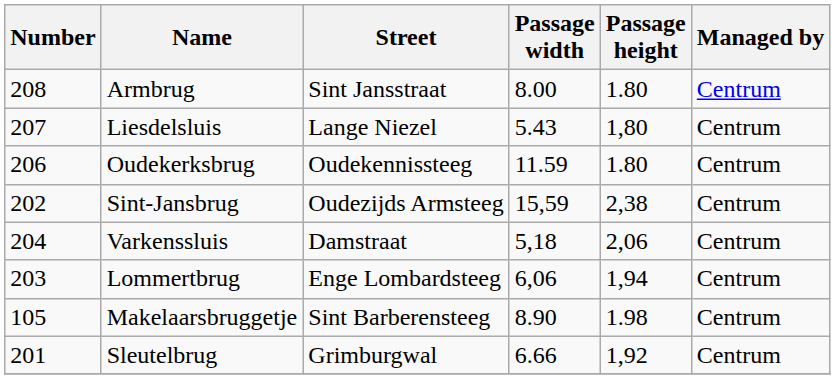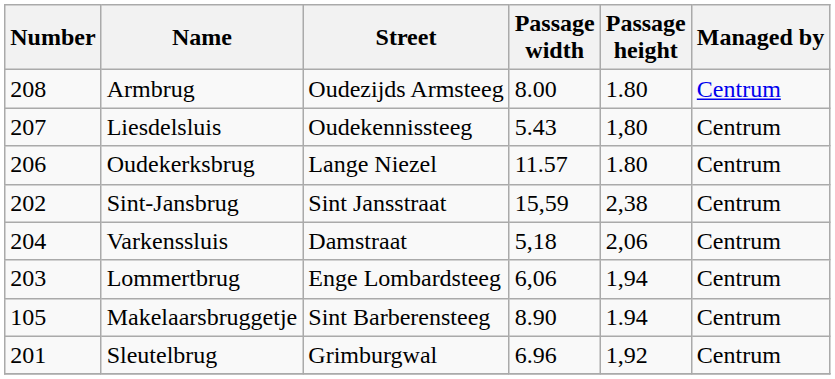Armbrug | Street: Sint Jansstraat -> Oudezijds Armsteeg
Liesdelsluis | Street: Lange Niezel -> Oudekennissteeg
Oudekerksbrug | Street: Oudekennissteeg -> Lange Niezel
Oudekerksbrug | Passage width: 11.59 -> 11.57
Sint-Jansbrug | Street: Oudezijds Armsteeg -> Sint Jansstraat
Makelaarsbruggetje | Passage height: 1.98 -> 1.94
Sleutelbrug | Passage width: 6.66 -> 6.96
